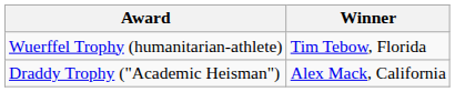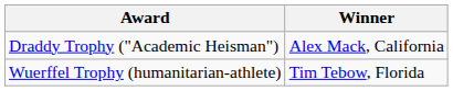rows swapped: Draddy Trophy ("Academic Heisman") <-> Wuerffel Trophy (humanitarian-athlete)
